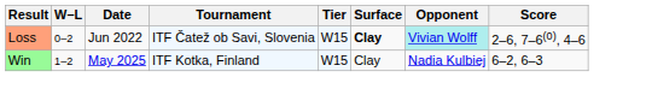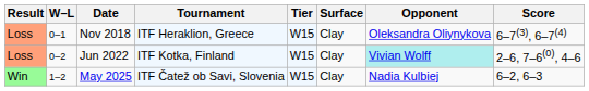+ row: Loss | 0–1 | Nov 2018 | ITF Heraklion, Greece | W15 | Clay | Oleksandra Oliynykova | 6–7(3), 6–7(4)
Jun 2022 | Tournament: ITF Čatež ob Savi, Slovenia -> ITF Kotka, Finland
Jun 2022 | Surface: bold -> normal
May 2025 | Tournament: ITF Kotka, Finland -> ITF Čatež ob Savi, Slovenia
